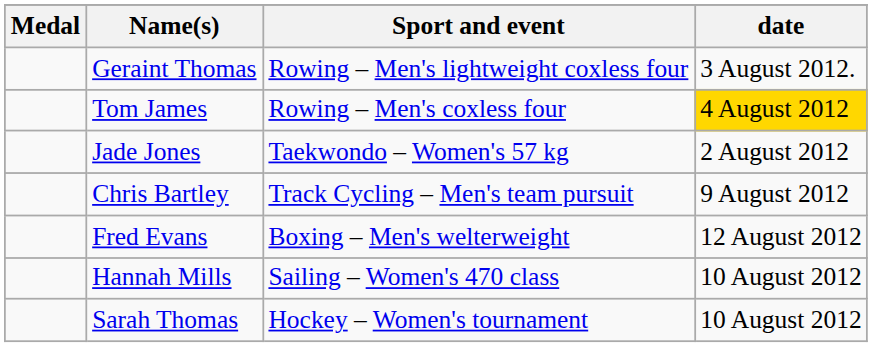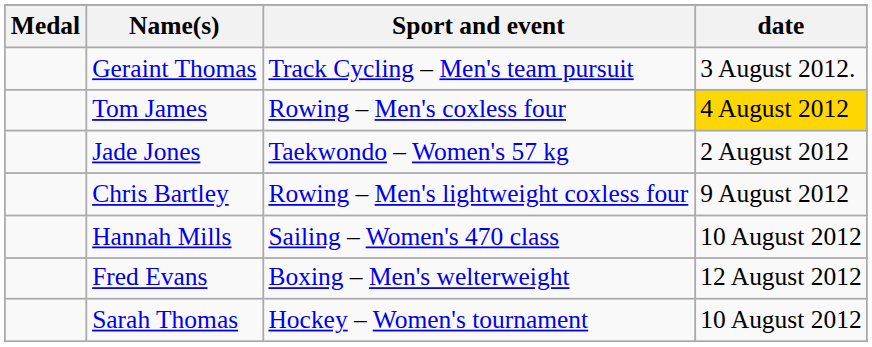Geraint Thomas | Sport and event: Rowing – Men's lightweight coxless four -> Track Cycling – Men's team pursuit
Chris Bartley | Sport and event: Track Cycling – Men's team pursuit -> Rowing – Men's lightweight coxless four
rows swapped: Hannah Mills <-> Fred Evans
